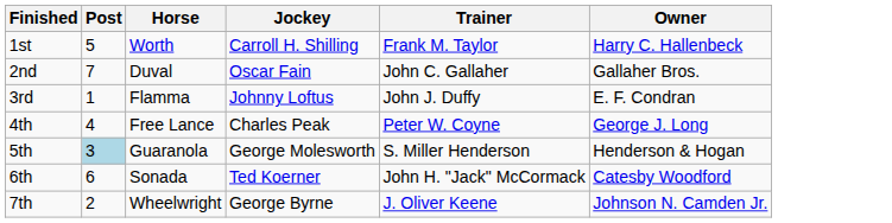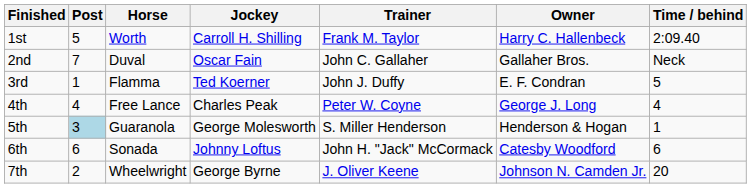+ column: Time / behind | 2:09.40 | Neck | 5 | 4 | 1 | 6 | 20
3rd | Jockey: Johnny Loftus -> Ted Koerner
6th | Jockey: Ted Koerner -> Johnny Loftus
